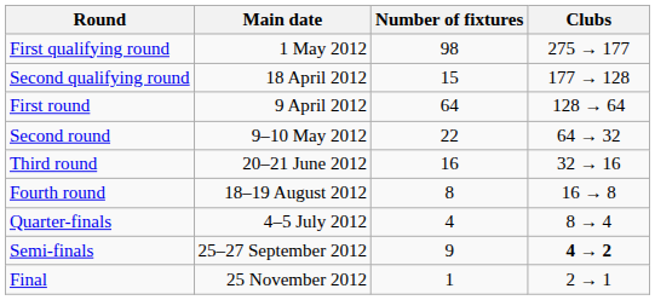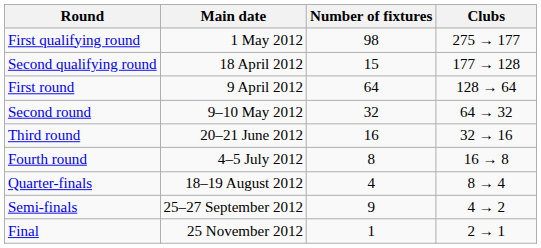Second round | Number of fixtures: 22 -> 32
Fourth round | Main date: 18–19 August 2012 -> 4–5 July 2012
Quarter-finals | Main date: 4–5 July 2012 -> 18–19 August 2012
Semi-finals | Clubs: bold -> normal
